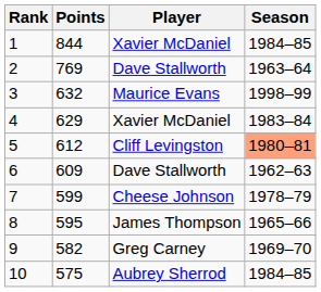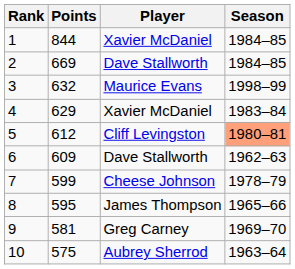2 | Points: 769 -> 669
2 | Season: 1963–64 -> 1984–85
9 | Points: 582 -> 581
10 | Season: 1984–85 -> 1963–64
